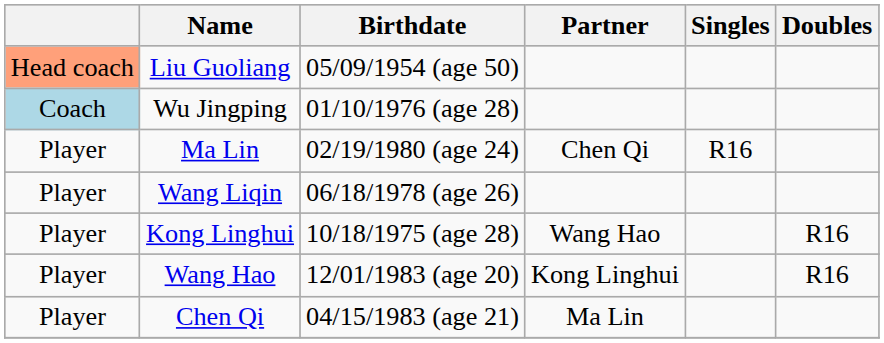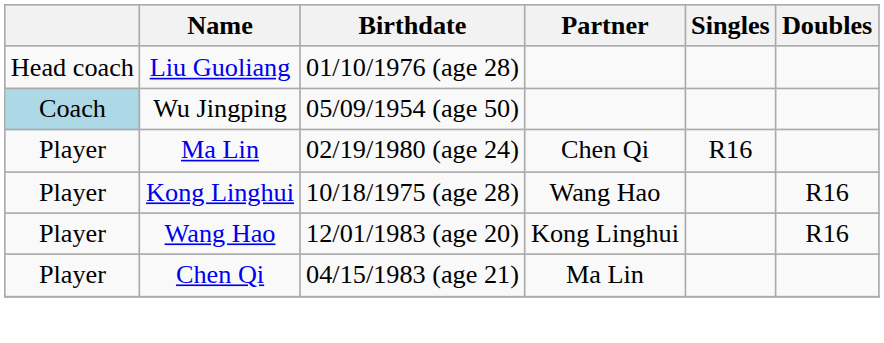Liu Guoliang | column 1: lightsalmon background -> no background
Liu Guoliang | Birthdate: 05/09/1954 (age 50) -> 01/10/1976 (age 28)
Wu Jingping | Birthdate: 01/10/1976 (age 28) -> 05/09/1954 (age 50)
- row: Player | Wang Liqin | 06/18/1978 (age 26)
